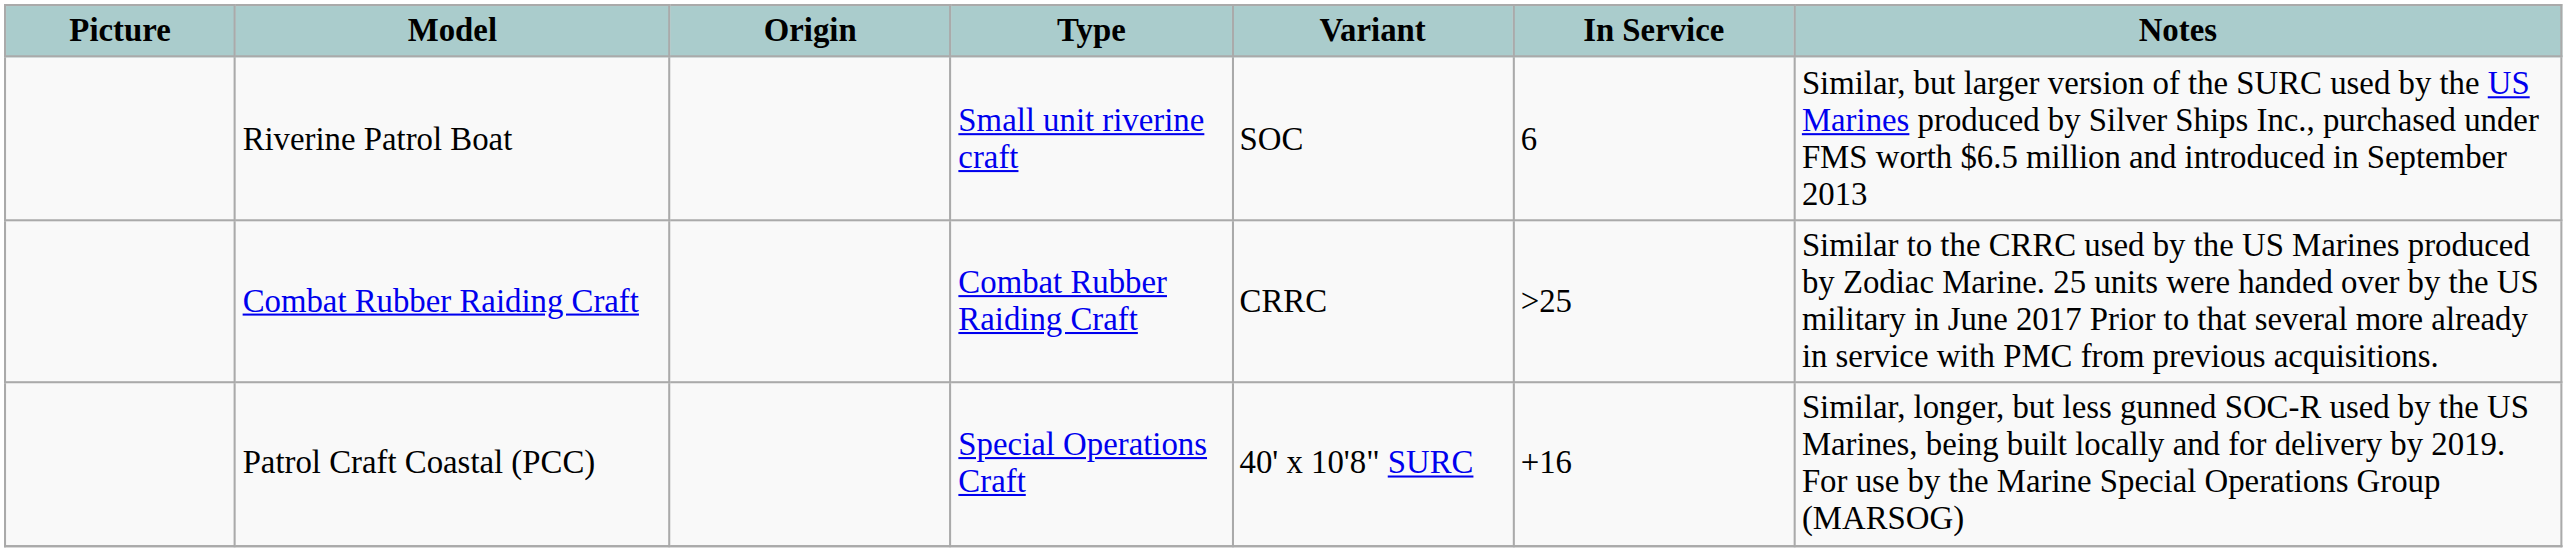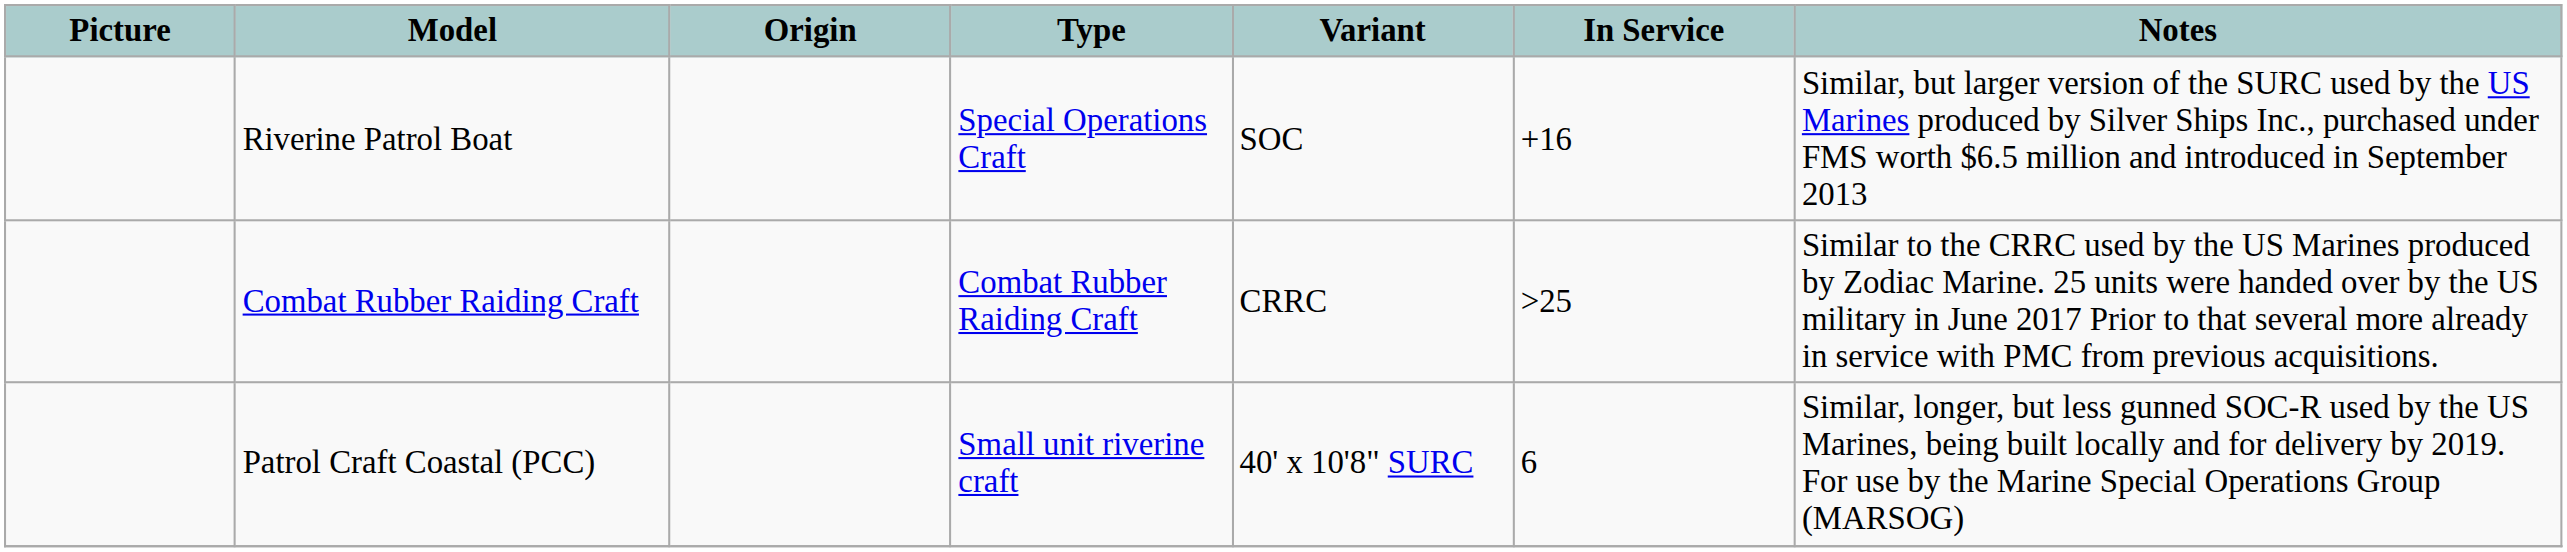Riverine Patrol Boat | Type: Small unit riverine craft -> Special Operations Craft
Riverine Patrol Boat | In Service: 6 -> +16
Patrol Craft Coastal (PCC) | Type: Special Operations Craft -> Small unit riverine craft
Patrol Craft Coastal (PCC) | In Service: +16 -> 6
